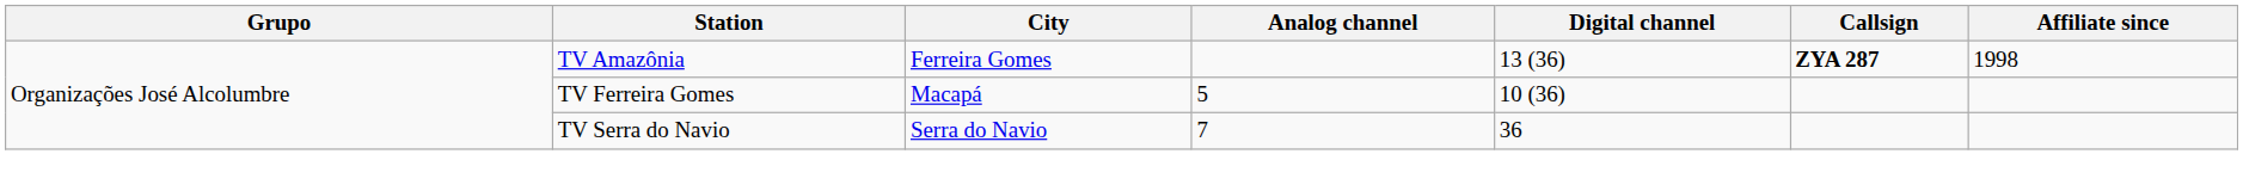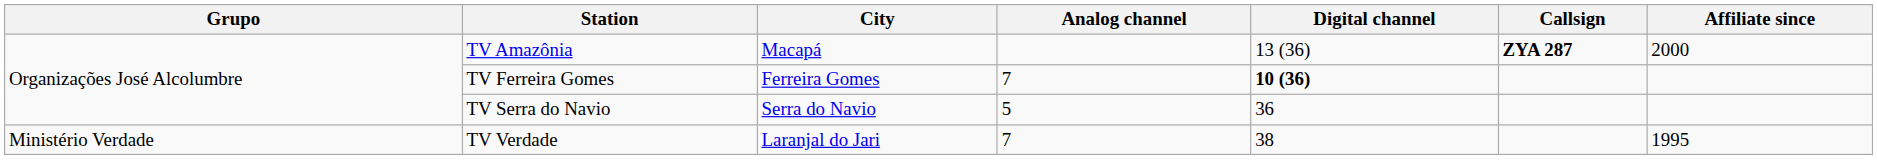TV Amazônia | City: Ferreira Gomes -> Macapá
TV Amazônia | Affiliate since: 1998 -> 2000
TV Ferreira Gomes | City: Macapá -> Ferreira Gomes
TV Ferreira Gomes | Analog channel: 5 -> 7
TV Ferreira Gomes | Digital channel: normal -> bold
TV Serra do Navio | Analog channel: 7 -> 5
+ row: Ministério Verdade | TV Verdade | Laranjal do Jari | 7 | 38 | 1995
